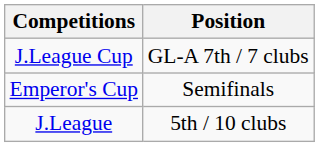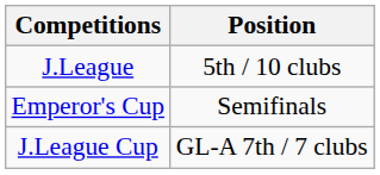rows swapped: J.League <-> J.League Cup
